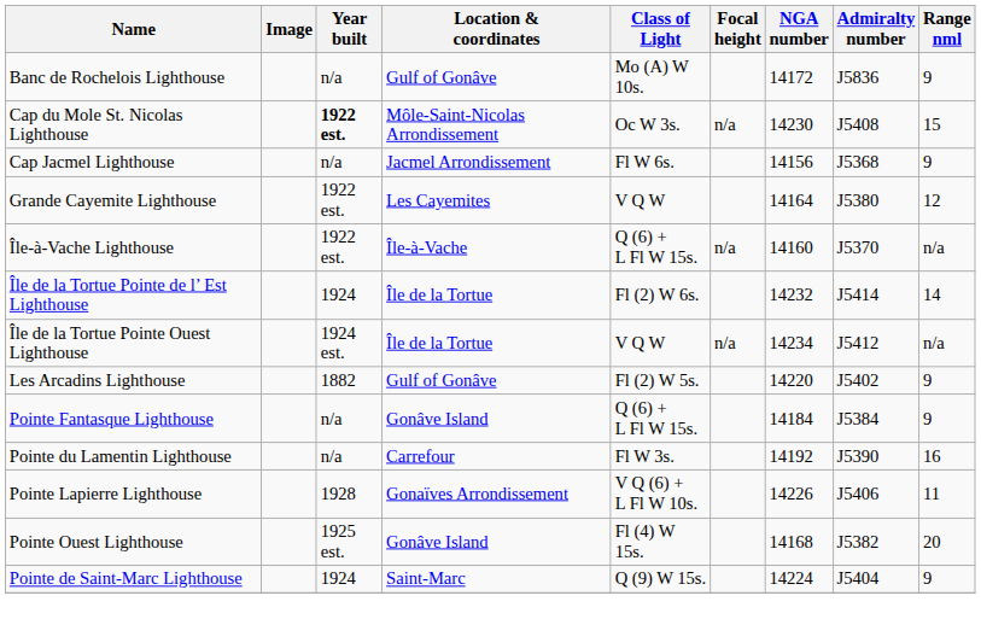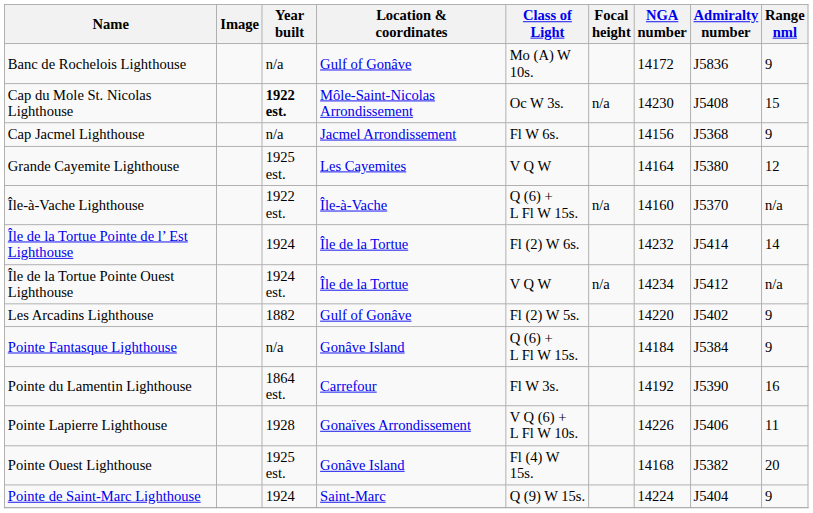Grande Cayemite Lighthouse | Year built: 1922 est. -> 1925 est.
Pointe du Lamentin Lighthouse | Year built: n/a -> 1864 est.
